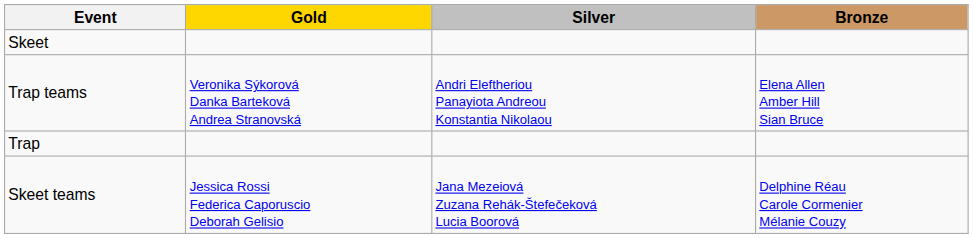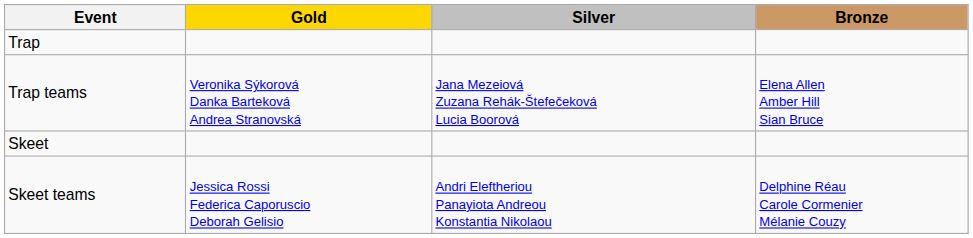rows swapped: Trap <-> Skeet
Trap teams | Silver: Andri Eleftheriou Panayiota Andreou Konstantia Nikolaou -> Jana Mezeiová Zuzana Rehák-Štefečeková Lucia Boorová
Skeet teams | Silver: Jana Mezeiová Zuzana Rehák-Štefečeková Lucia Boorová -> Andri Eleftheriou Panayiota Andreou Konstantia Nikolaou
